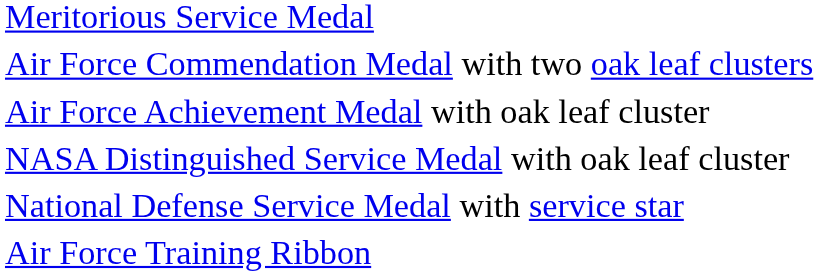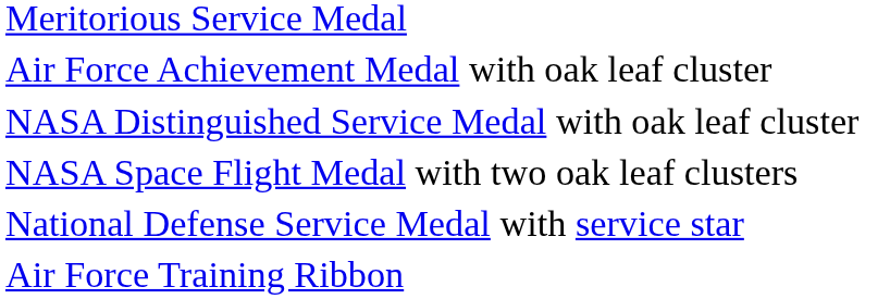- row: Air Force Commendation Medal with two oak leaf clusters
+ row: NASA Space Flight Medal with two oak leaf clusters
